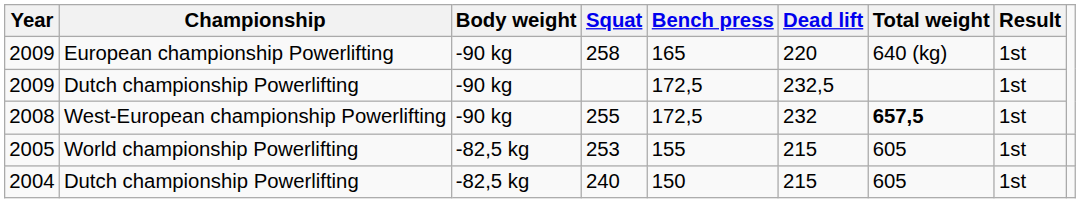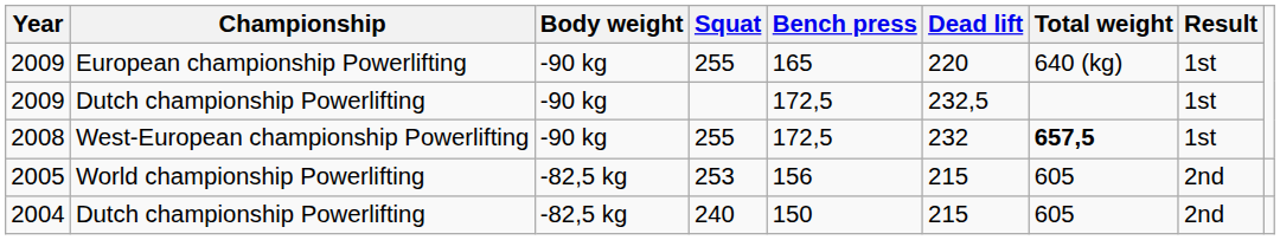2009 / European championship Powerlifting | Squat: 258 -> 255
2005 | Bench press: 155 -> 156
2005 | Result: 1st -> 2nd
2004 | Result: 1st -> 2nd
